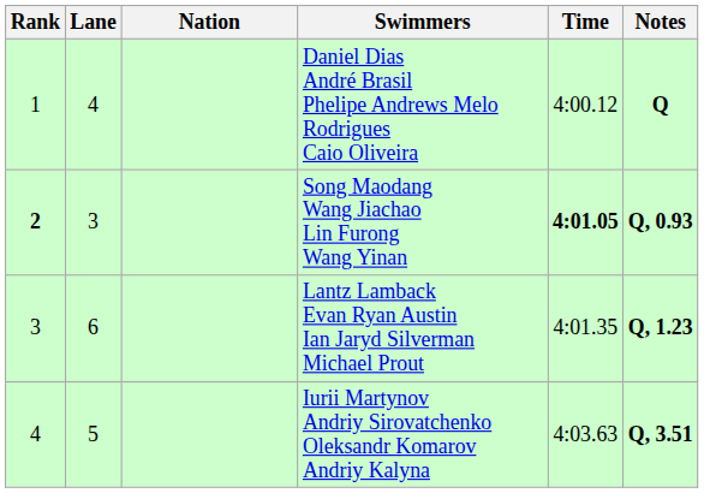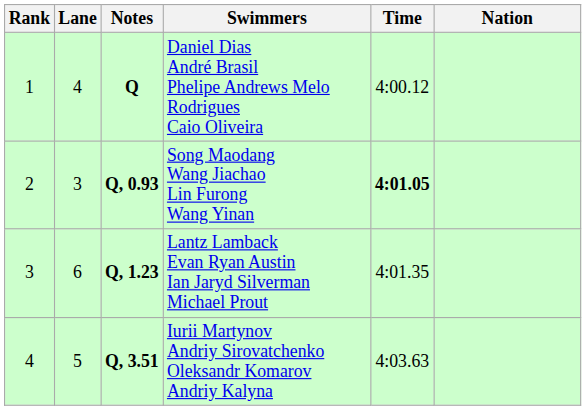columns swapped: Nation <-> Notes
Song Maodang Wang Jiachao Lin Furong Wang Yinan | Rank: bold -> normal
